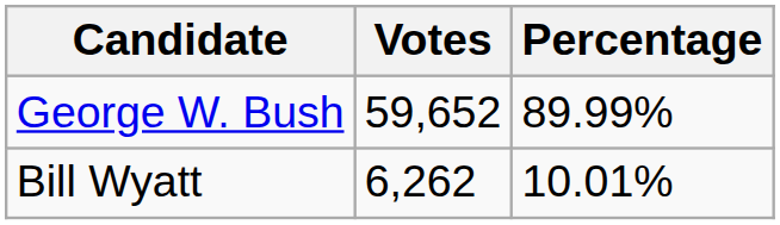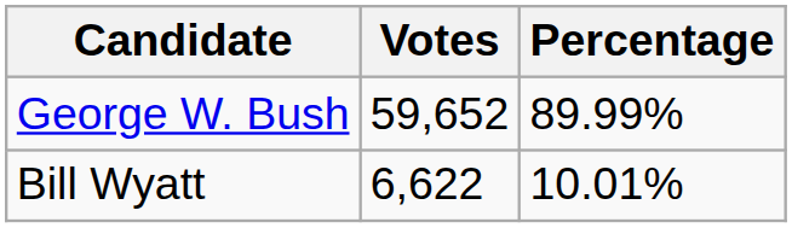Bill Wyatt | Votes: 6,262 -> 6,622
